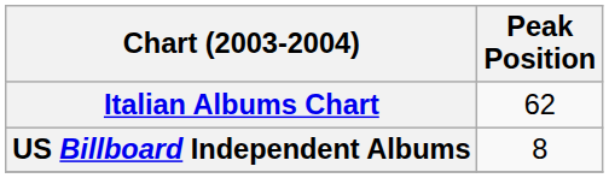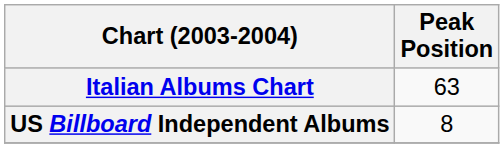Italian Albums Chart | Peak Position: 62 -> 63
